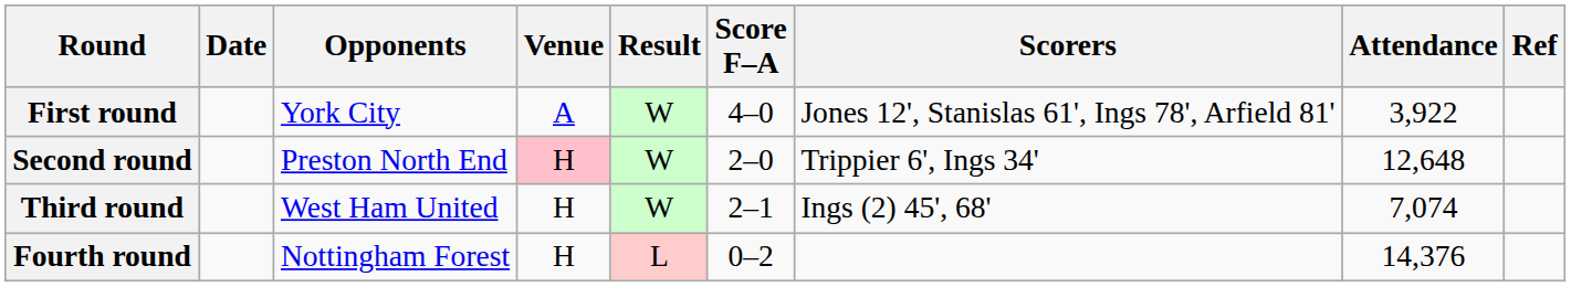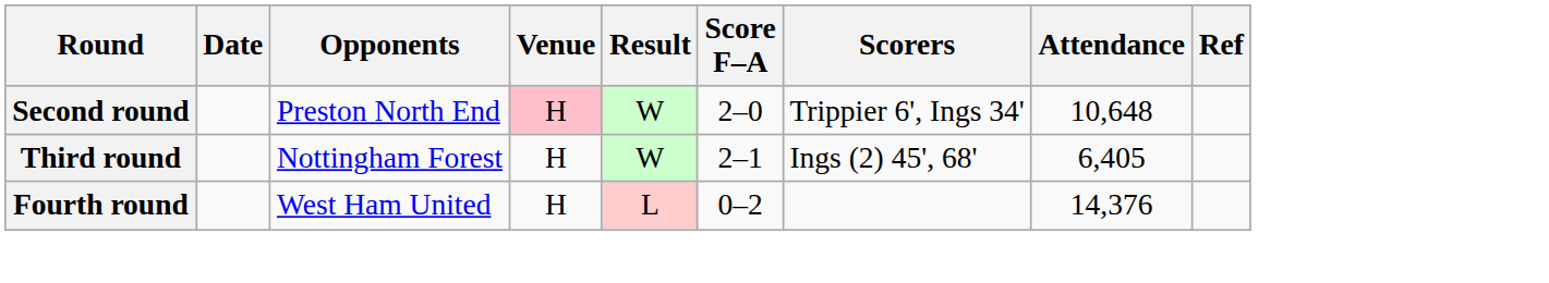- row: First round | York City | A | W | 4–0 | Jones 12', Stanislas 61', Ings 78', Arfield 81' | 3,922
Second round | Attendance: 12,648 -> 10,648
Third round | Opponents: West Ham United -> Nottingham Forest
Third round | Attendance: 7,074 -> 6,405
Fourth round | Opponents: Nottingham Forest -> West Ham United
